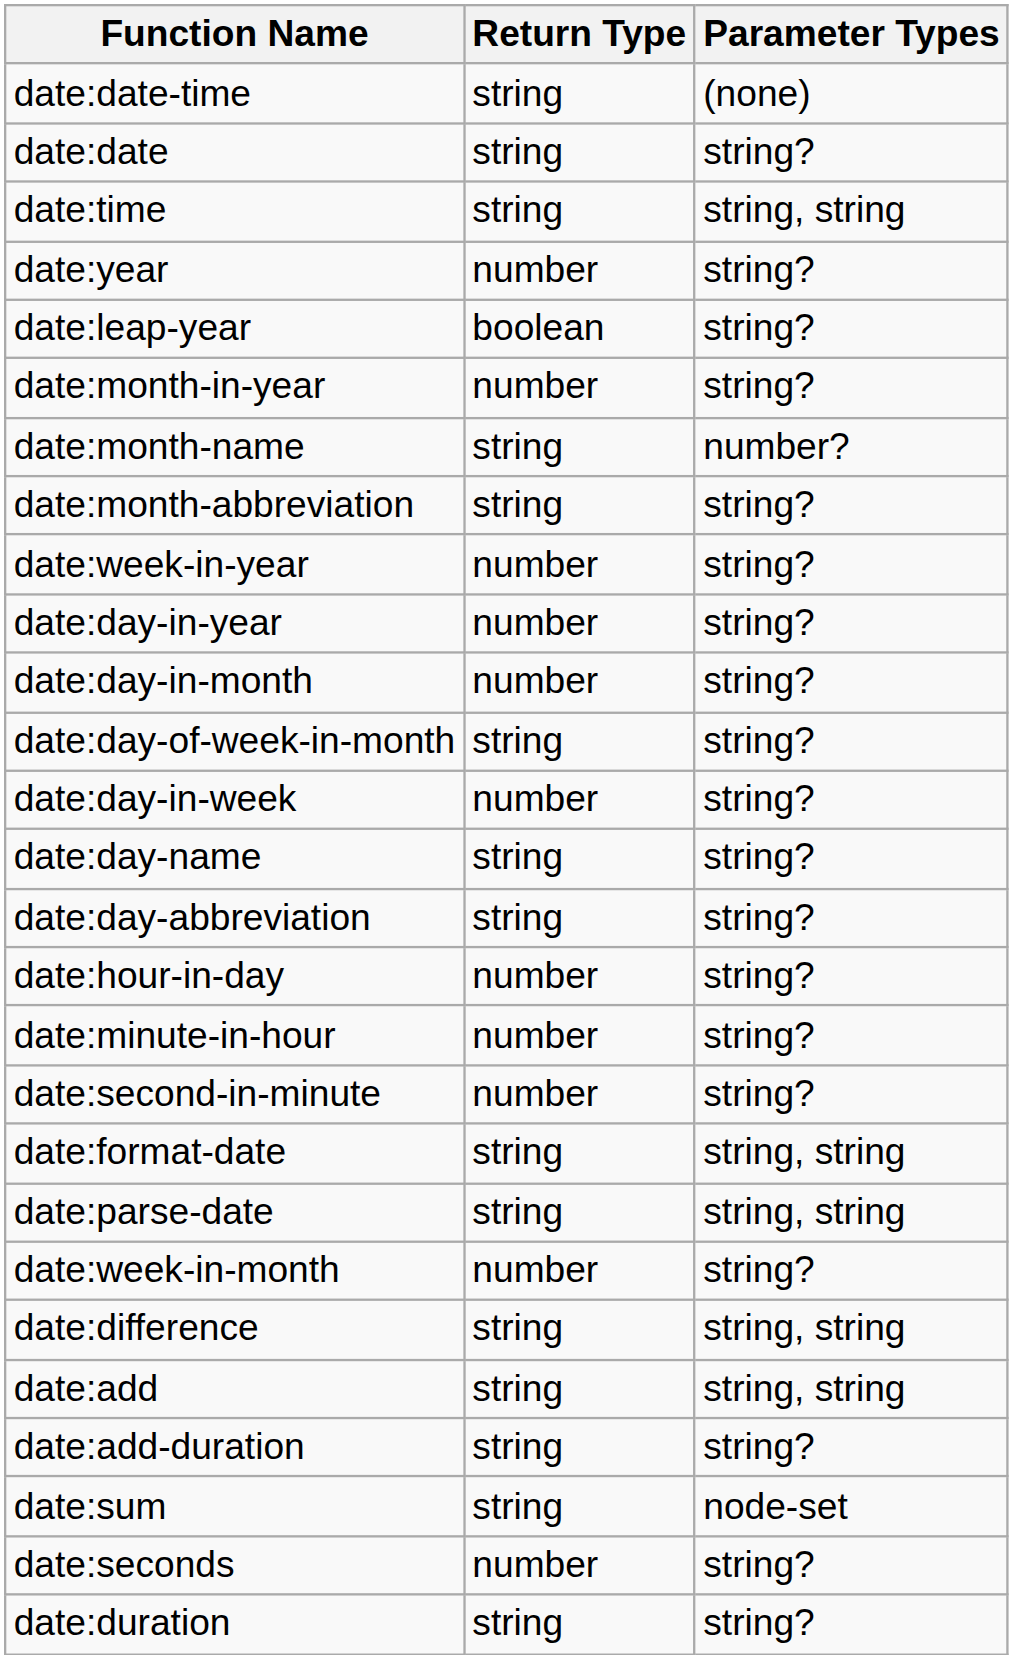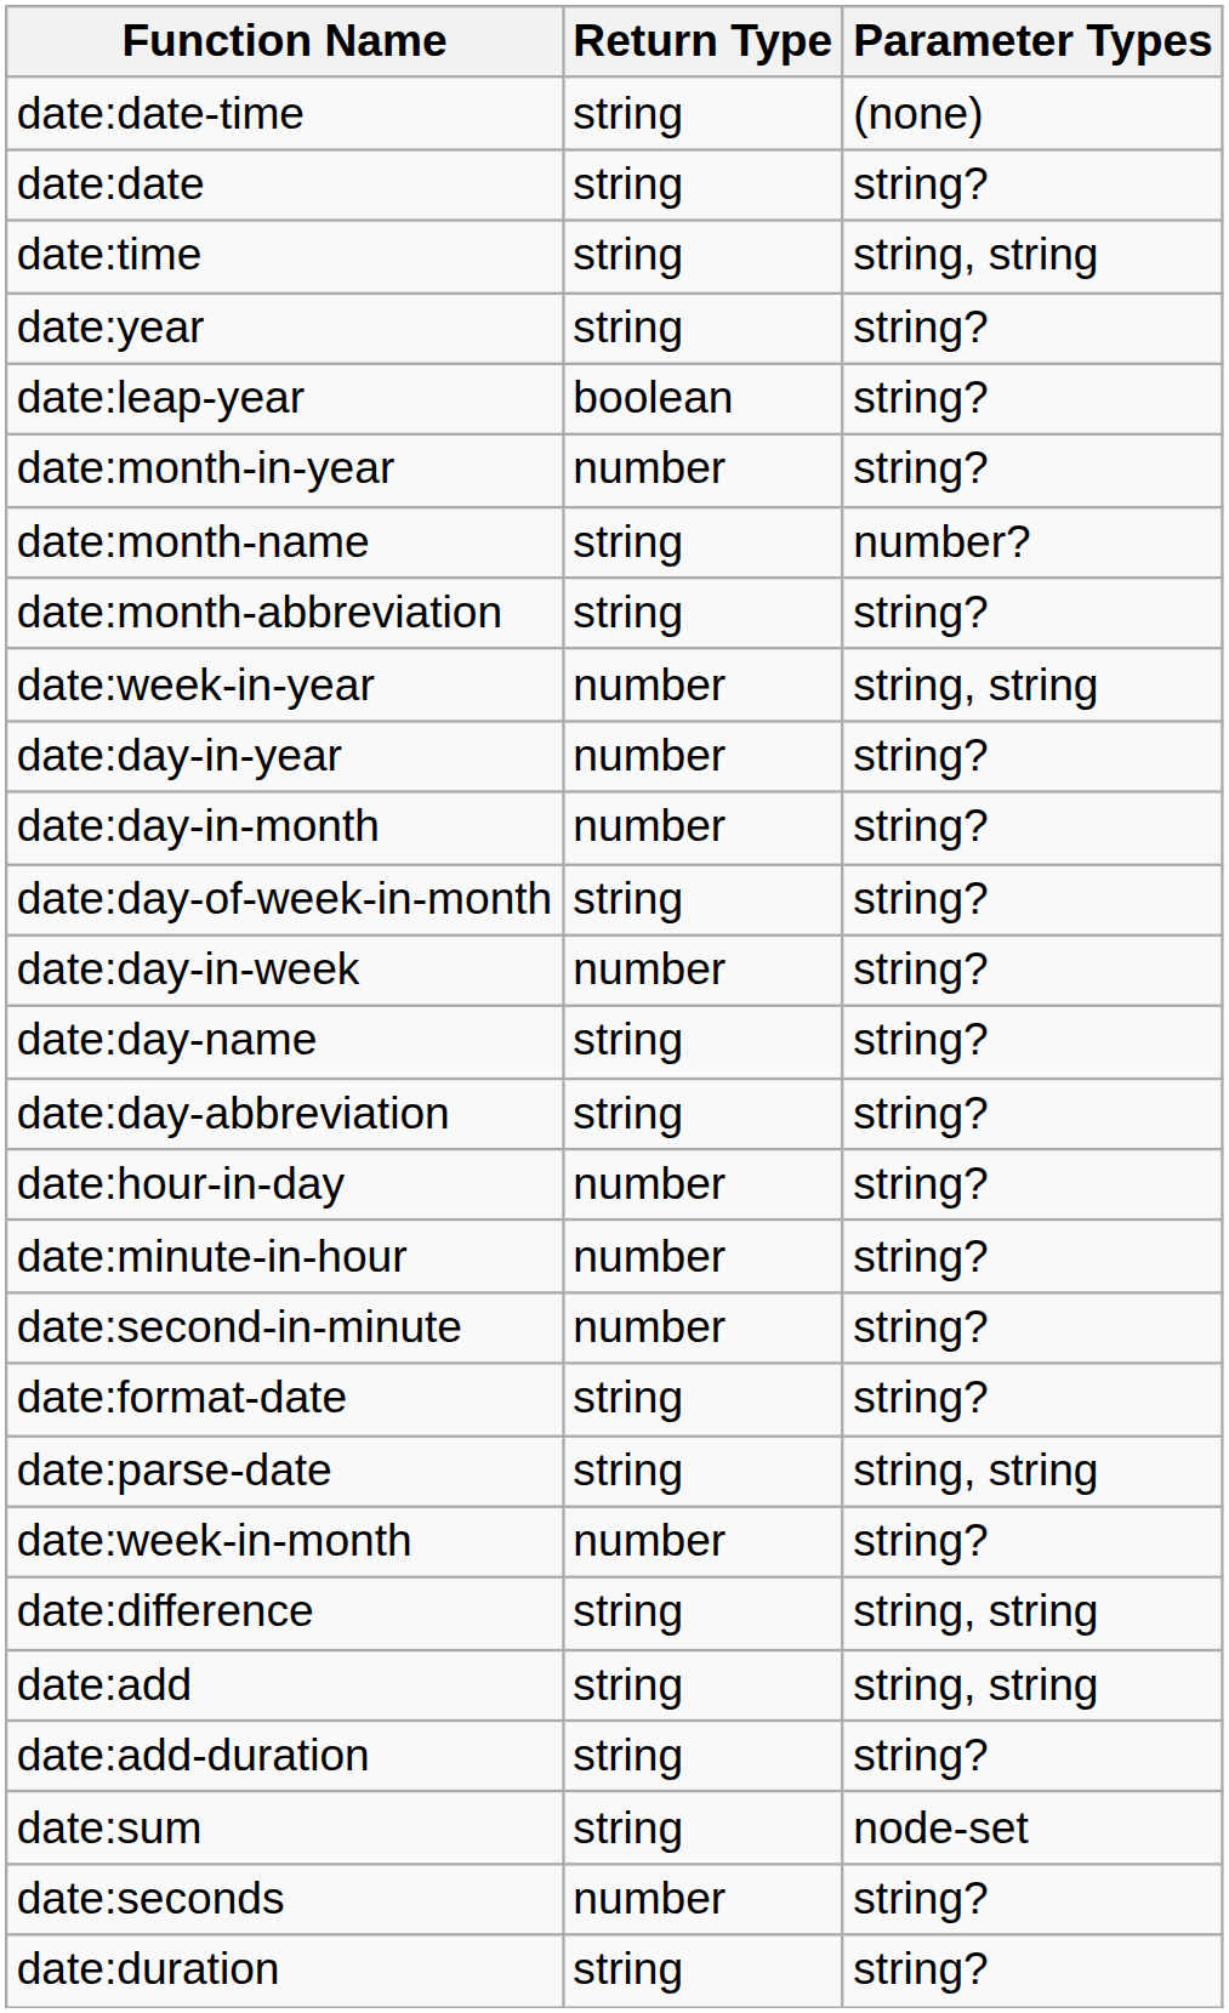date:year | Return Type: number -> string
date:week-in-year | Parameter Types: string? -> string, string
date:format-date | Parameter Types: string, string -> string?
